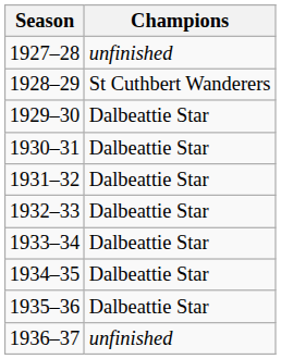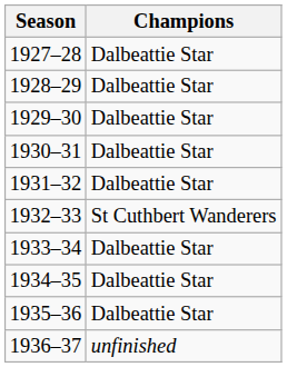1927–28 | Champions: unfinished -> Dalbeattie Star
1928–29 | Champions: St Cuthbert Wanderers -> Dalbeattie Star
1932–33 | Champions: Dalbeattie Star -> St Cuthbert Wanderers
